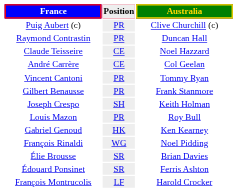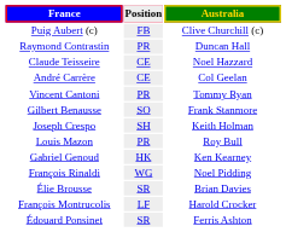Puig Aubert (c) | Position: PR -> FB
Gilbert Benausse | Position: PR -> SO
rows swapped: Édouard Ponsinet <-> François Montrucolis
